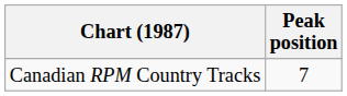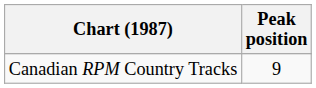Canadian RPM Country Tracks | Peak position: 7 -> 9
